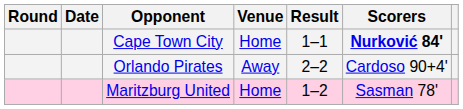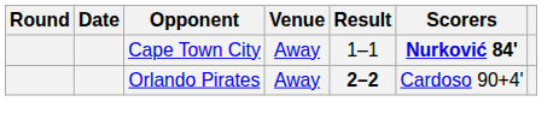Cape Town City | Venue: Home -> Away
Orlando Pirates | Result: normal -> bold
- row: Maritzburg United | Home | 1–2 | Sasman 78'
